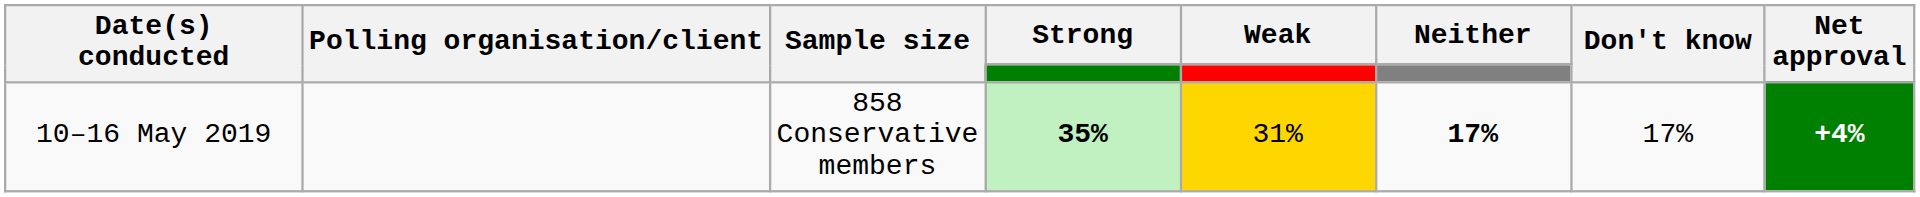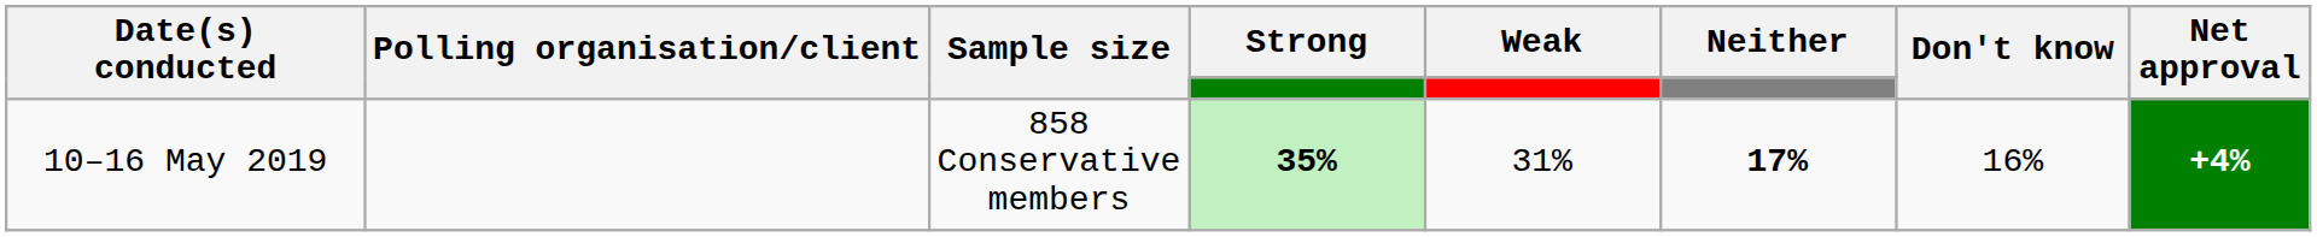10–16 May 2019 | Weak: gold background -> no background
10–16 May 2019 | Don't know: 17% -> 16%
